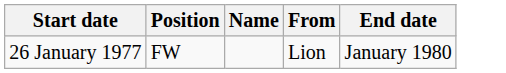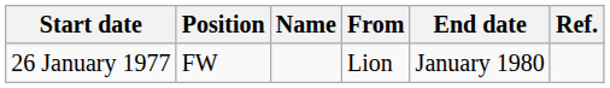+ column: Ref.
